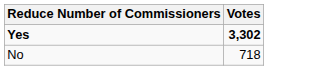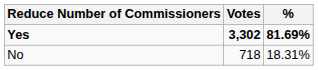+ column: % | 81.69% | 18.31%
